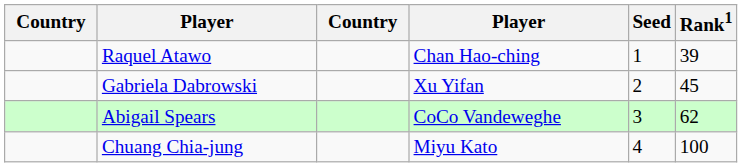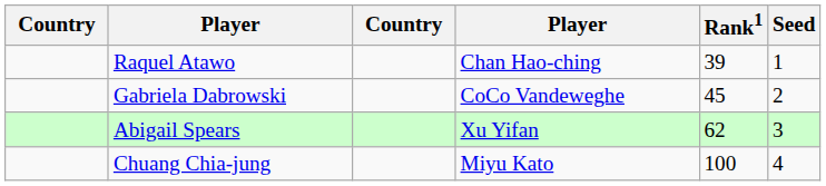columns swapped: Rank1 <-> Seed
Gabriela Dabrowski | column 4: Xu Yifan -> CoCo Vandeweghe
Abigail Spears | column 4: CoCo Vandeweghe -> Xu Yifan
